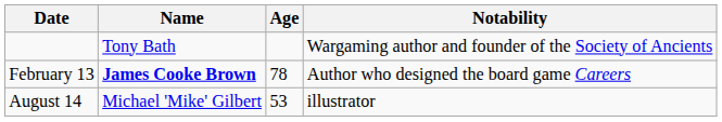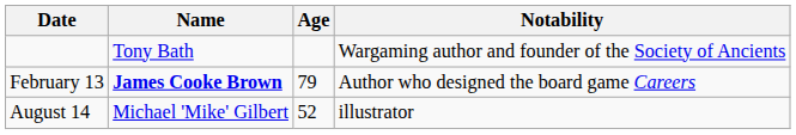February 13 | Age: 78 -> 79
August 14 | Age: 53 -> 52
